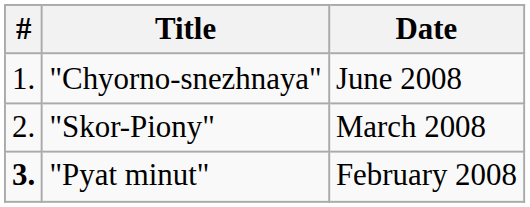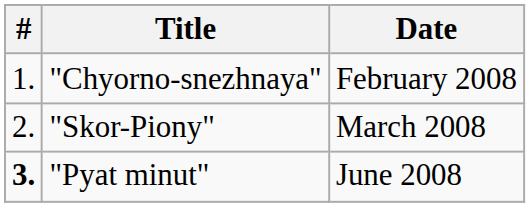"Chyorno-snezhnaya" | Date: June 2008 -> February 2008
"Pyat minut" | Date: February 2008 -> June 2008
